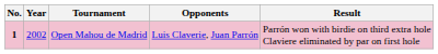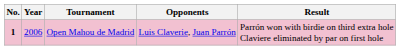Open Mahou de Madrid | Year: 2002 -> 2006
